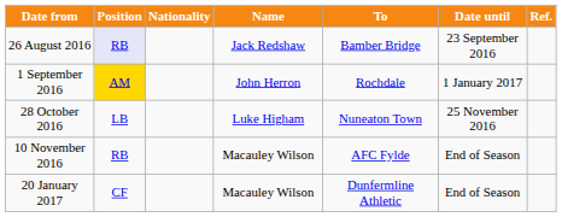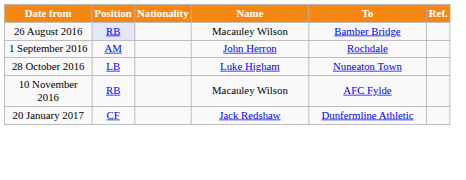- column: Date until | 23 September 2016 | 1 January 2017 | 25 November 2016 | End of Season | End of Season
26 August 2016 | Name: Jack Redshaw -> Macauley Wilson
1 September 2016 | Position: gold background -> no background
20 January 2017 | Name: Macauley Wilson -> Jack Redshaw
